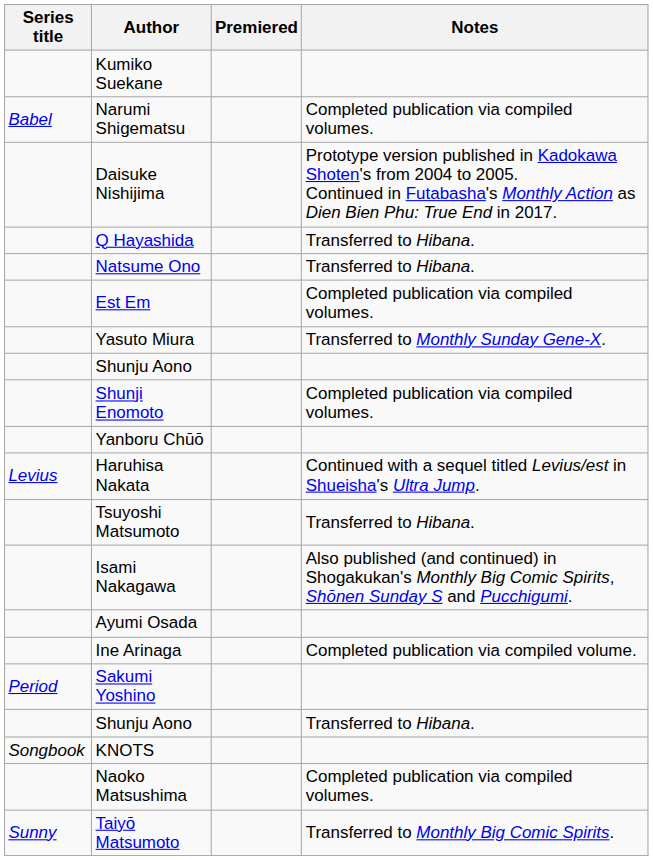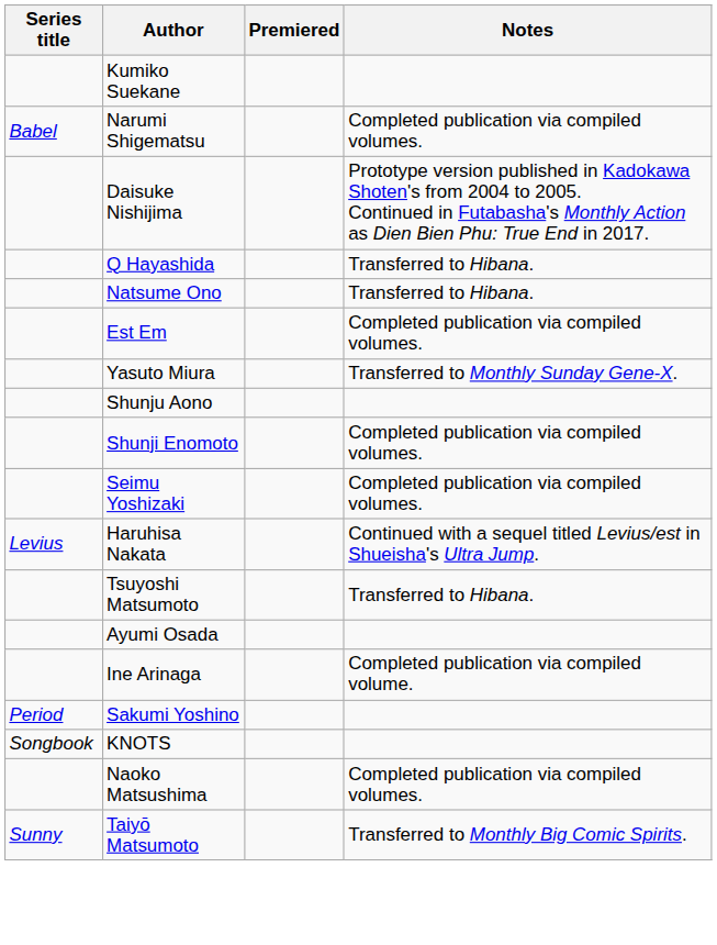+ row: Seimu Yoshizaki | Completed publication via compiled volumes.
- row: Yanboru Chūō
- row: Isami Nakagawa | Also published (and continued) in Shogakukan's Monthly Big Comic Spirits, Shōnen Sunday S and Pucchigumi.
- row: Shunju Aono | Transferred to Hibana.
